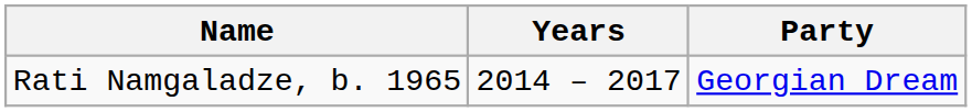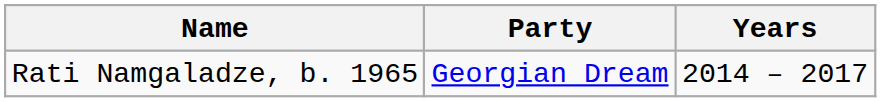columns swapped: Party <-> Years
